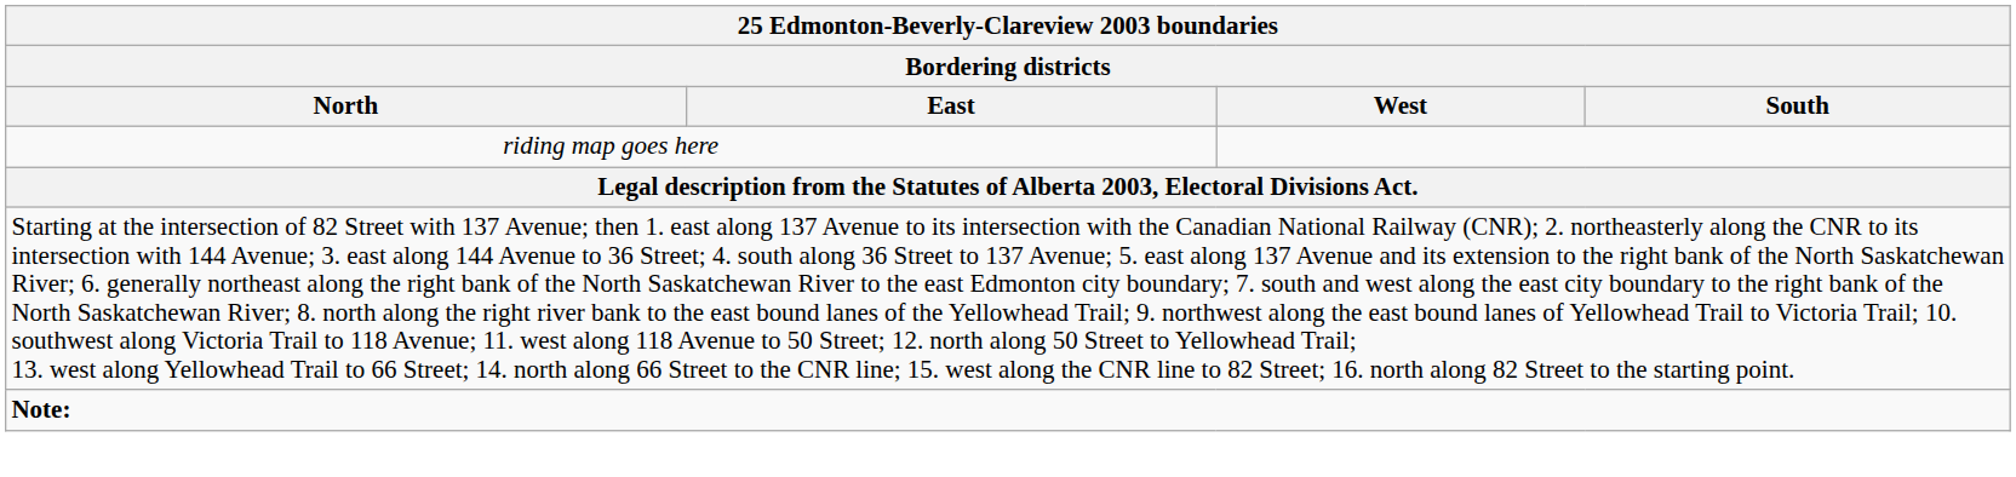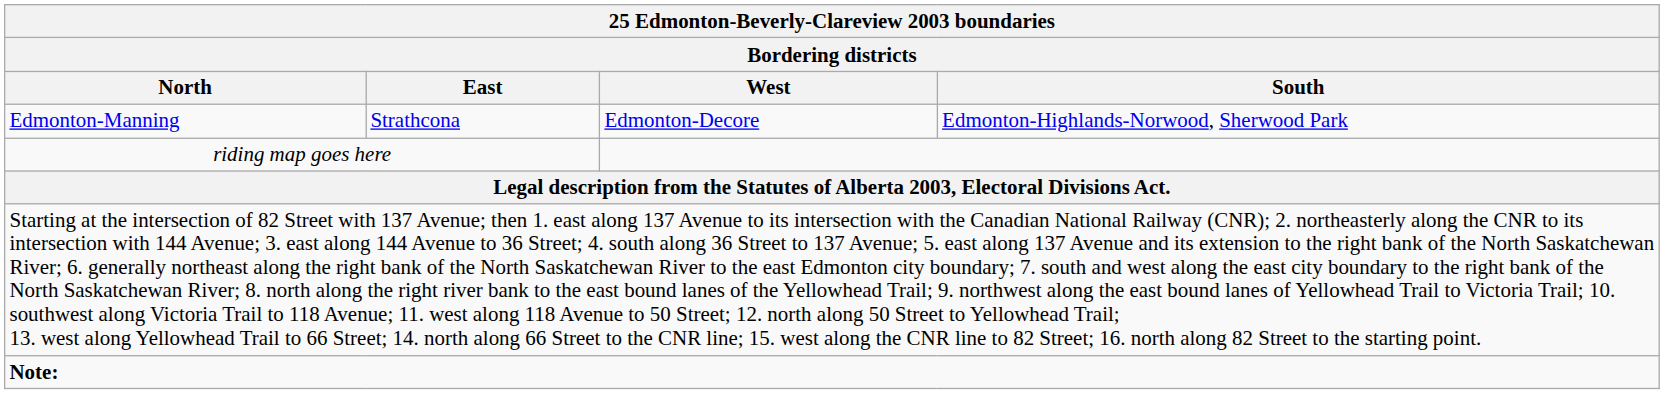+ row: Edmonton-Manning | Strathcona | Edmonton-Decore | Edmonton-Highlands-Norwood, Sherwood Park
